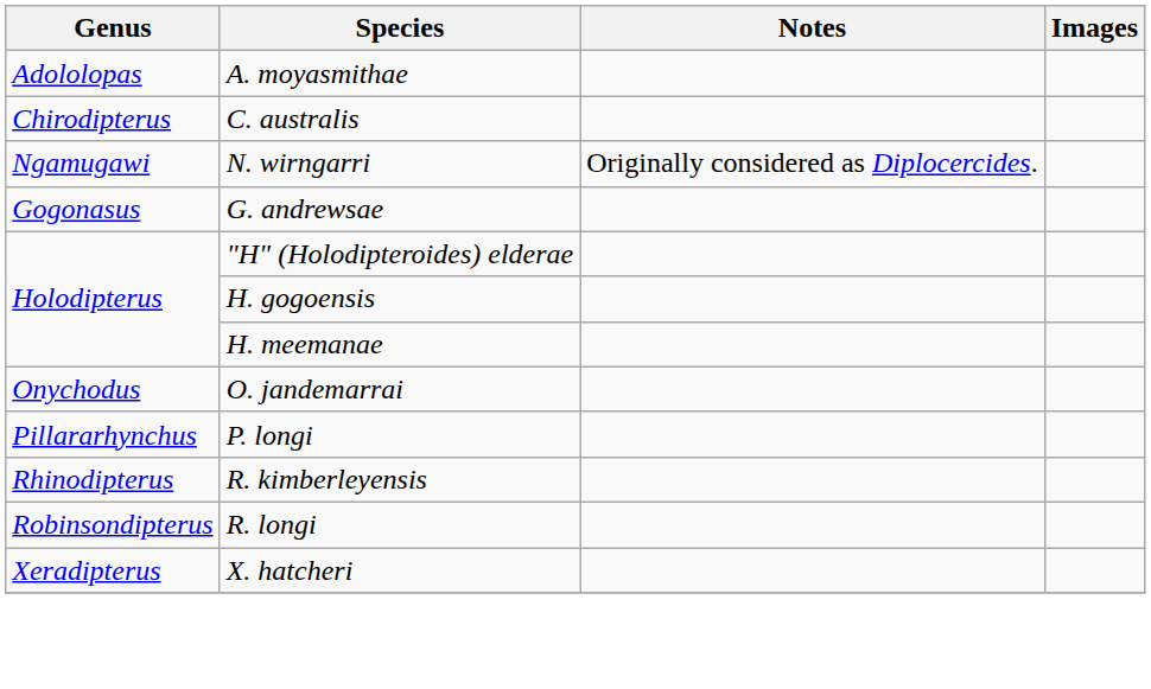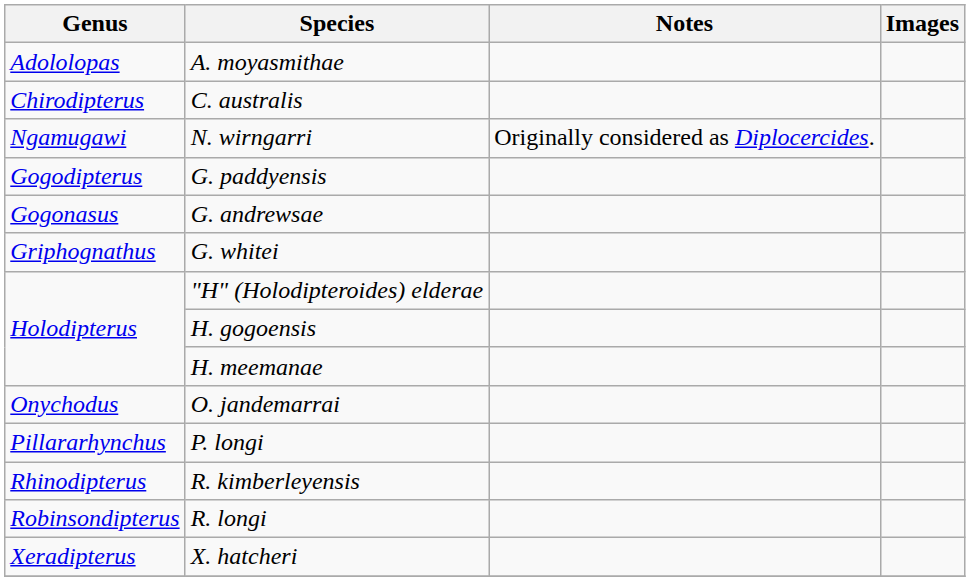+ row: Gogodipterus | G. paddyensis
+ row: Griphognathus | G. whitei
